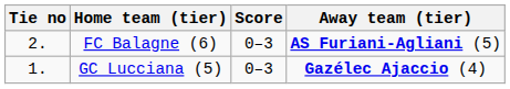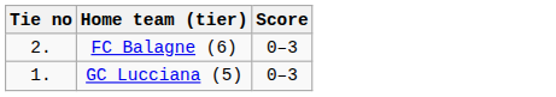- column: Away team (tier) | AS Furiani-Agliani (5) | Gazélec Ajaccio (4)
